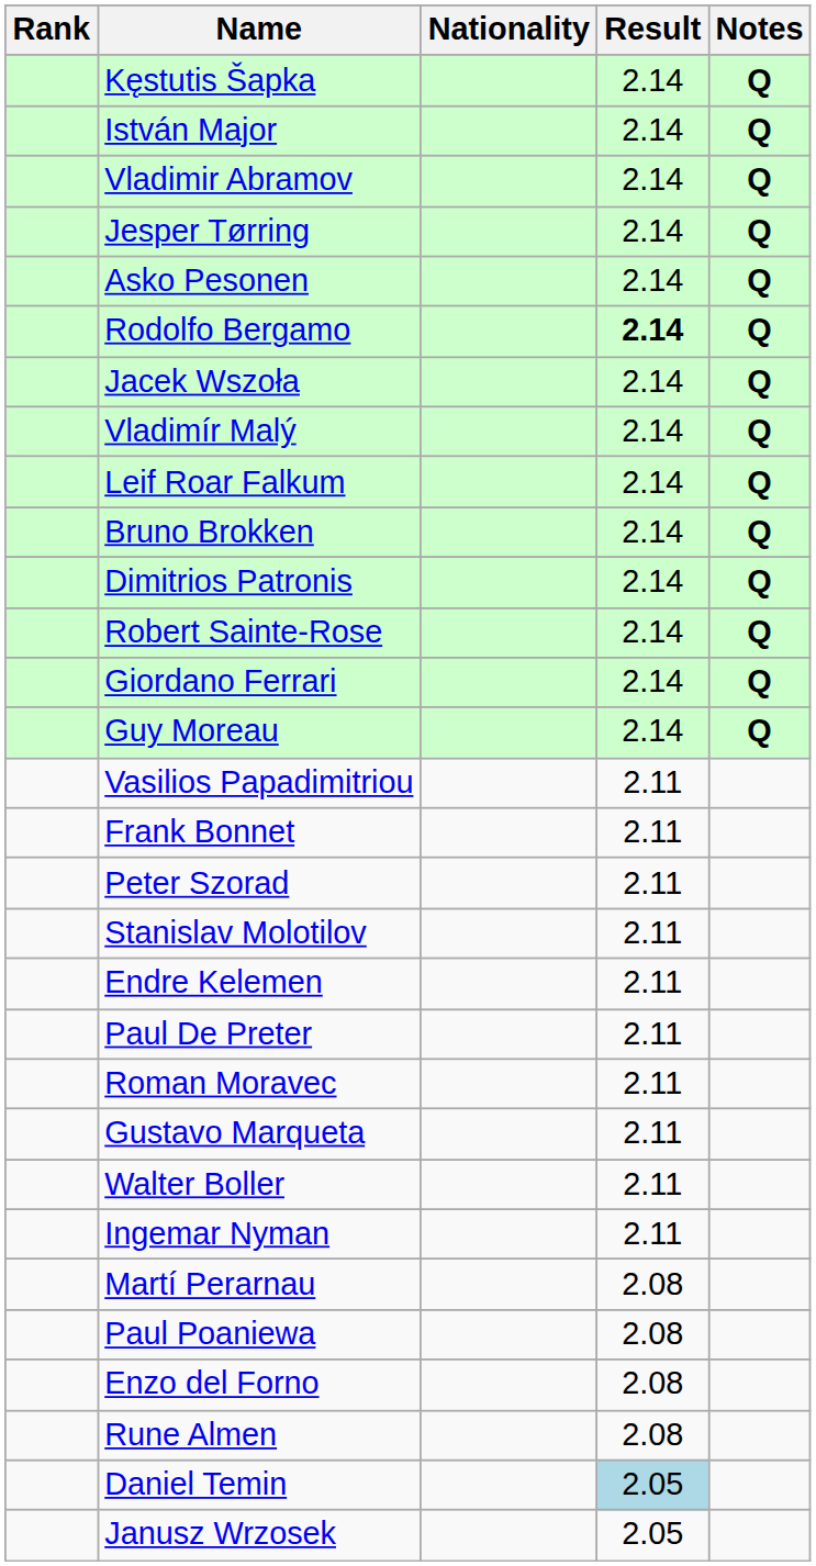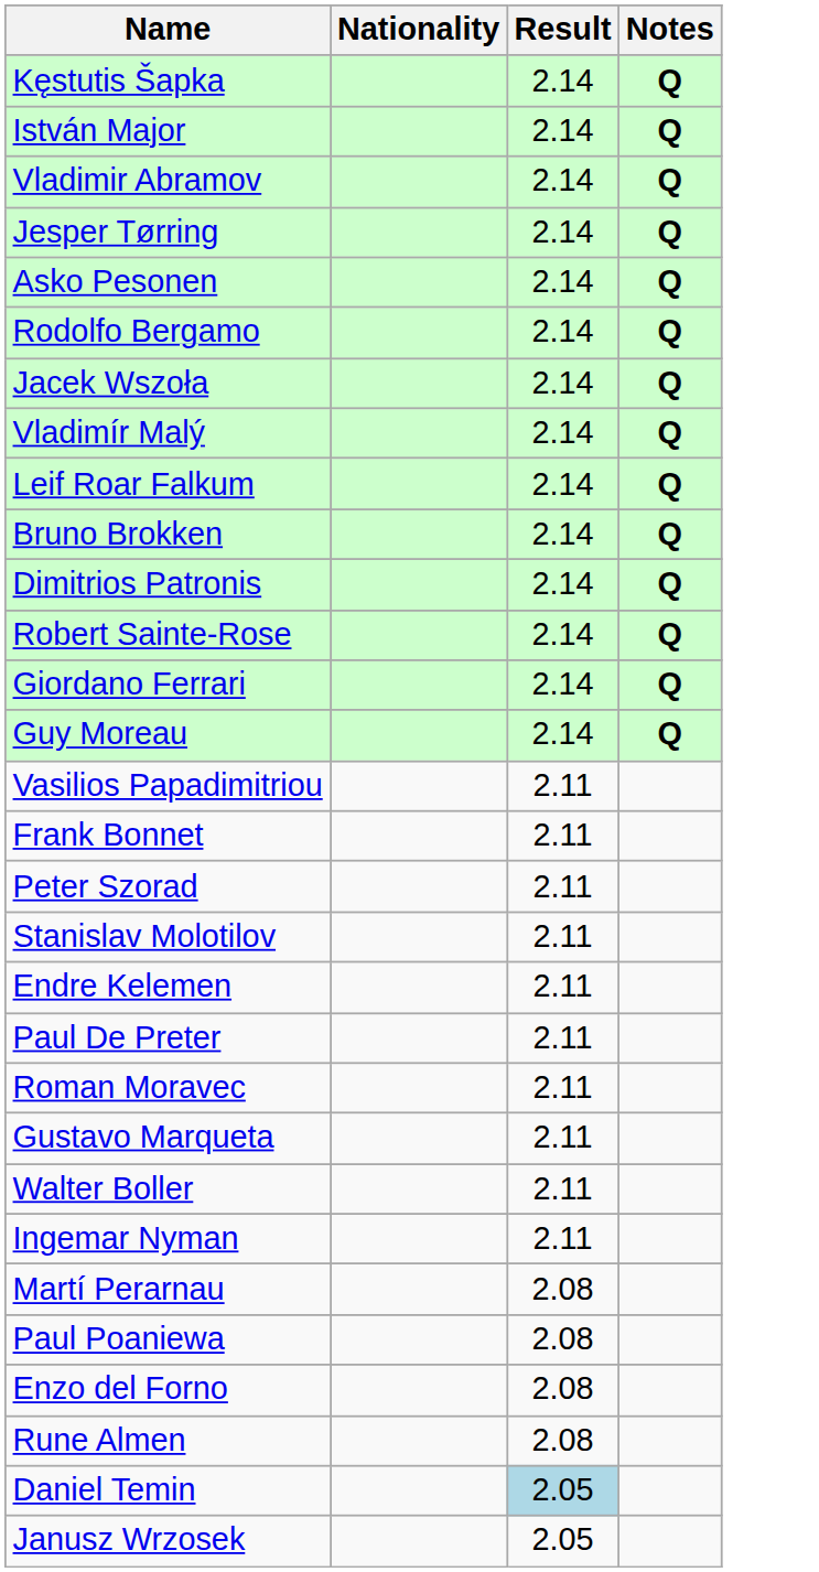- column: Rank
Rodolfo Bergamo | Result: bold -> normal
